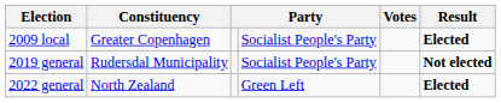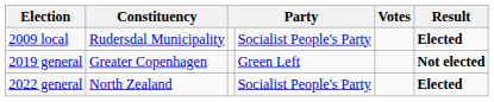2009 local | Constituency: Greater Copenhagen -> Rudersdal Municipality
2019 general | Constituency: Rudersdal Municipality -> Greater Copenhagen
2019 general | column 4: Socialist People's Party -> Green Left
2022 general | column 4: Green Left -> Socialist People's Party
